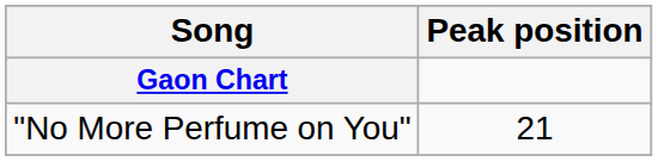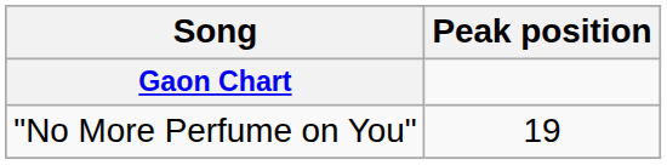"No More Perfume on You" | column 2: 21 -> 19
